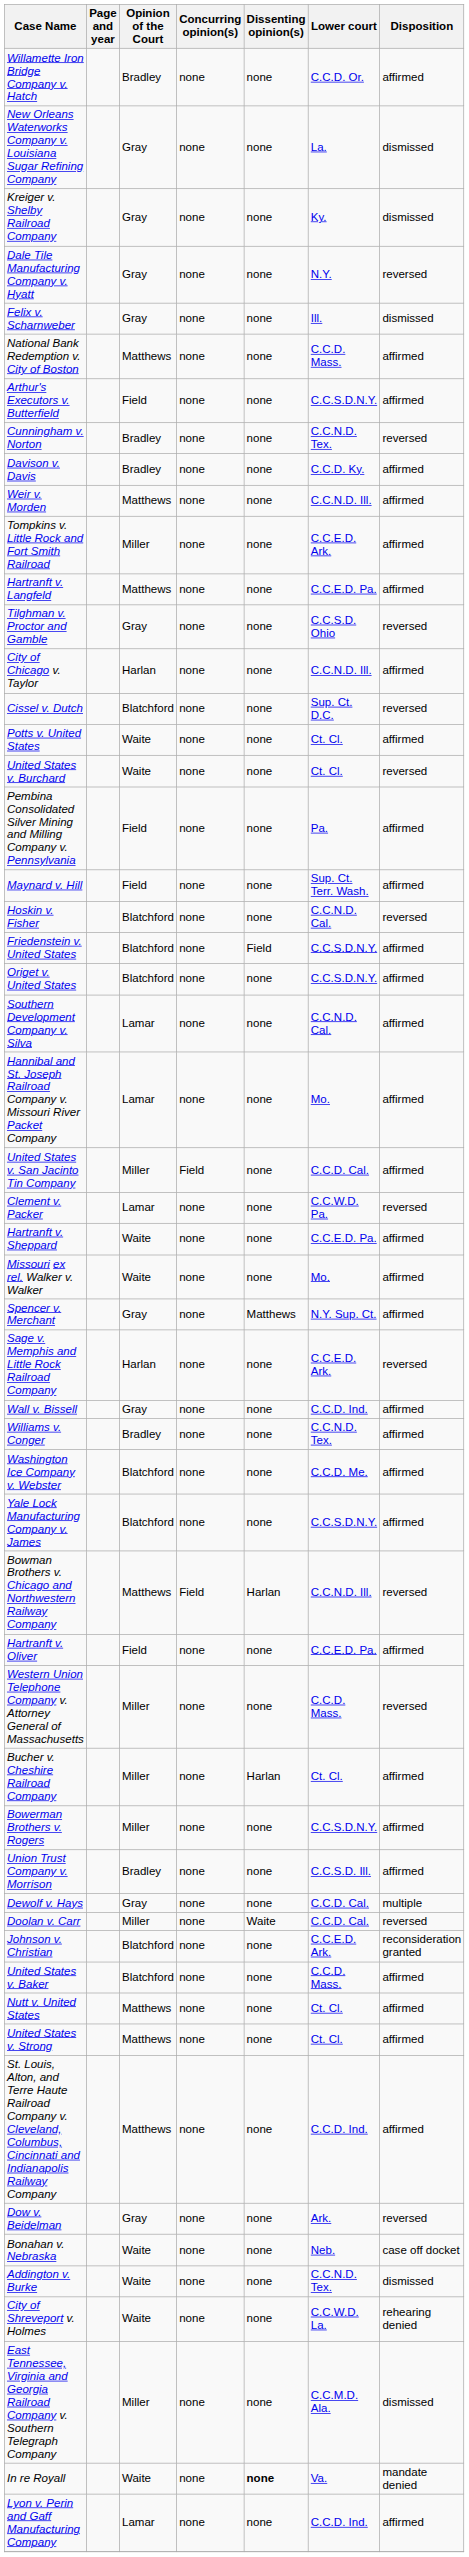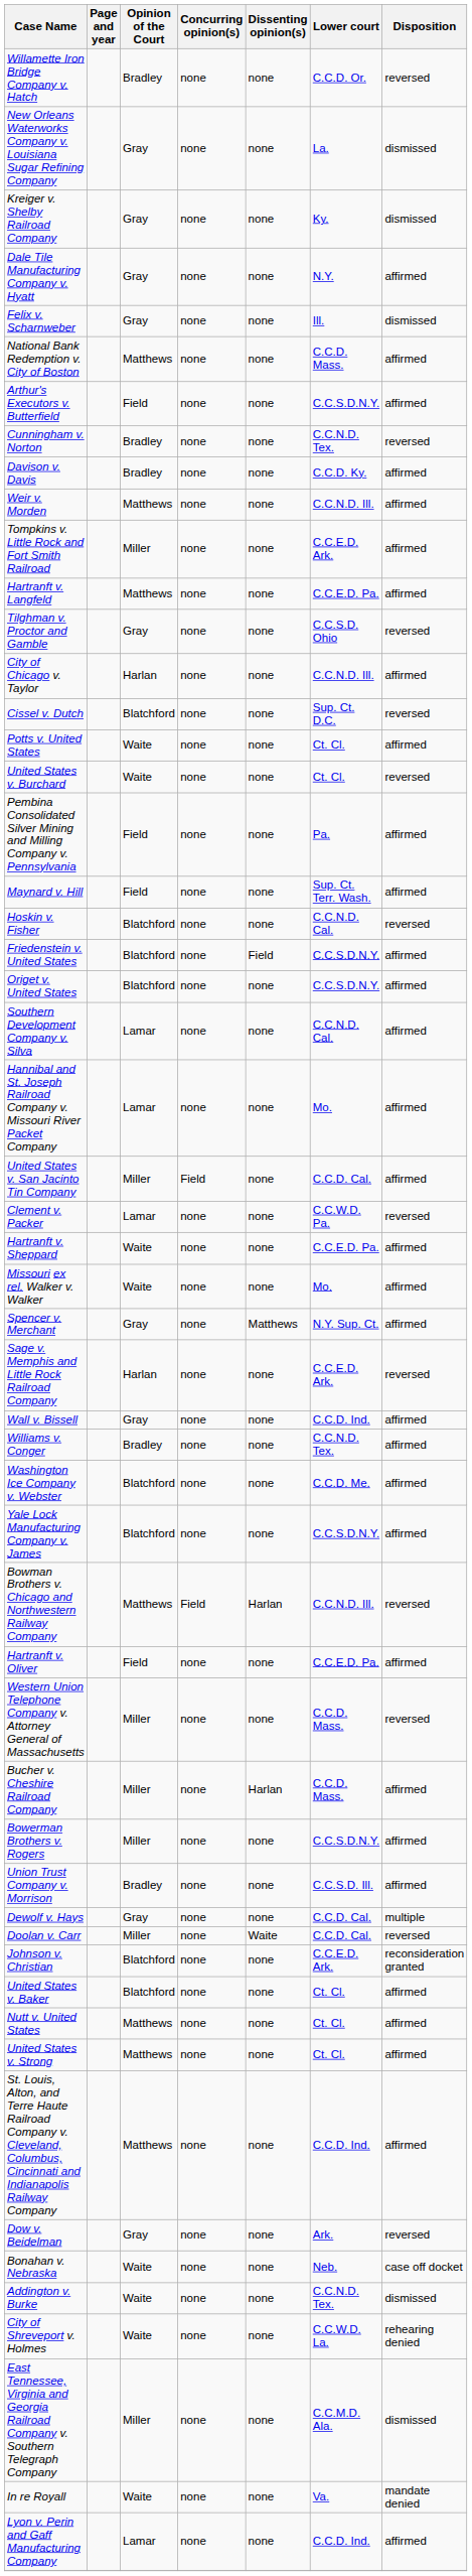Willamette Iron Bridge Company v. Hatch | Disposition: affirmed -> reversed
Dale Tile Manufacturing Company v. Hyatt | Disposition: reversed -> affirmed
Bucher v. Cheshire Railroad Company | Lower court: Ct. Cl. -> C.C.D. Mass.
United States v. Baker | Lower court: C.C.D. Mass. -> Ct. Cl.
In re Royall | Dissenting opinion(s): bold -> normal
